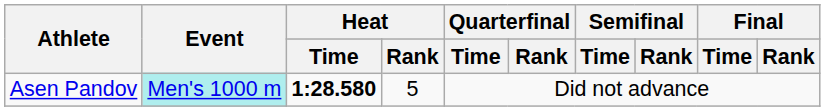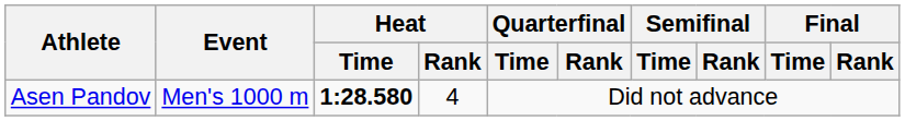Asen Pandov | Event: paleturquoise background -> no background
Asen Pandov | Heat / Rank: 5 -> 4
